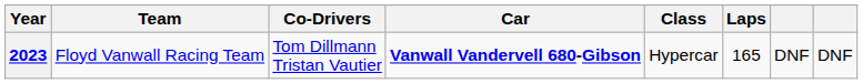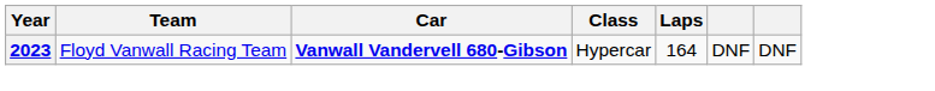- column: Co-Drivers | Tom Dillmann Tristan Vautier
2023 | Laps: 165 -> 164
